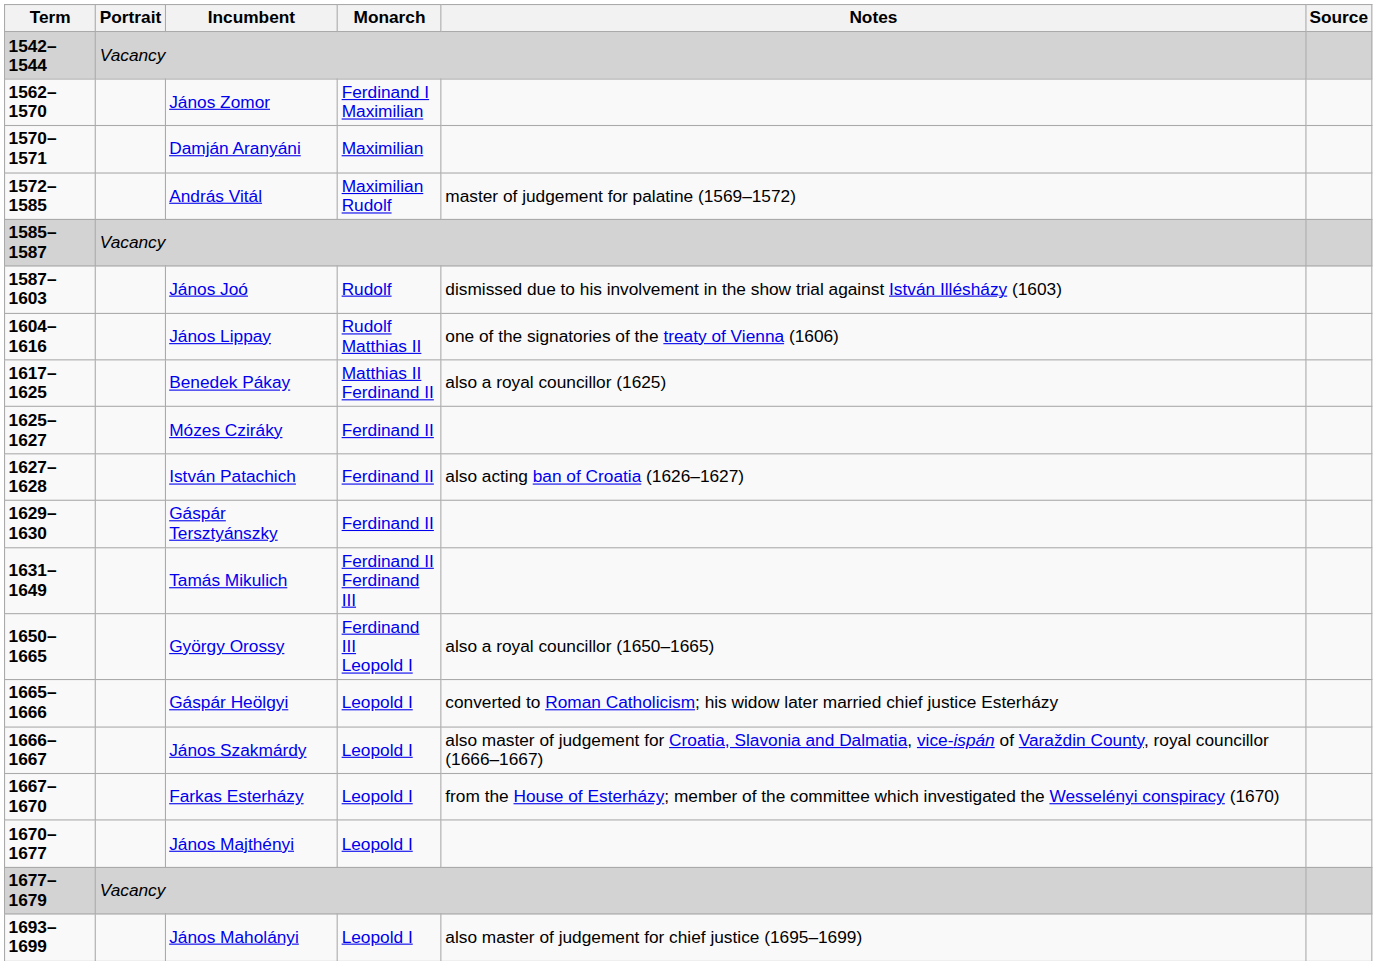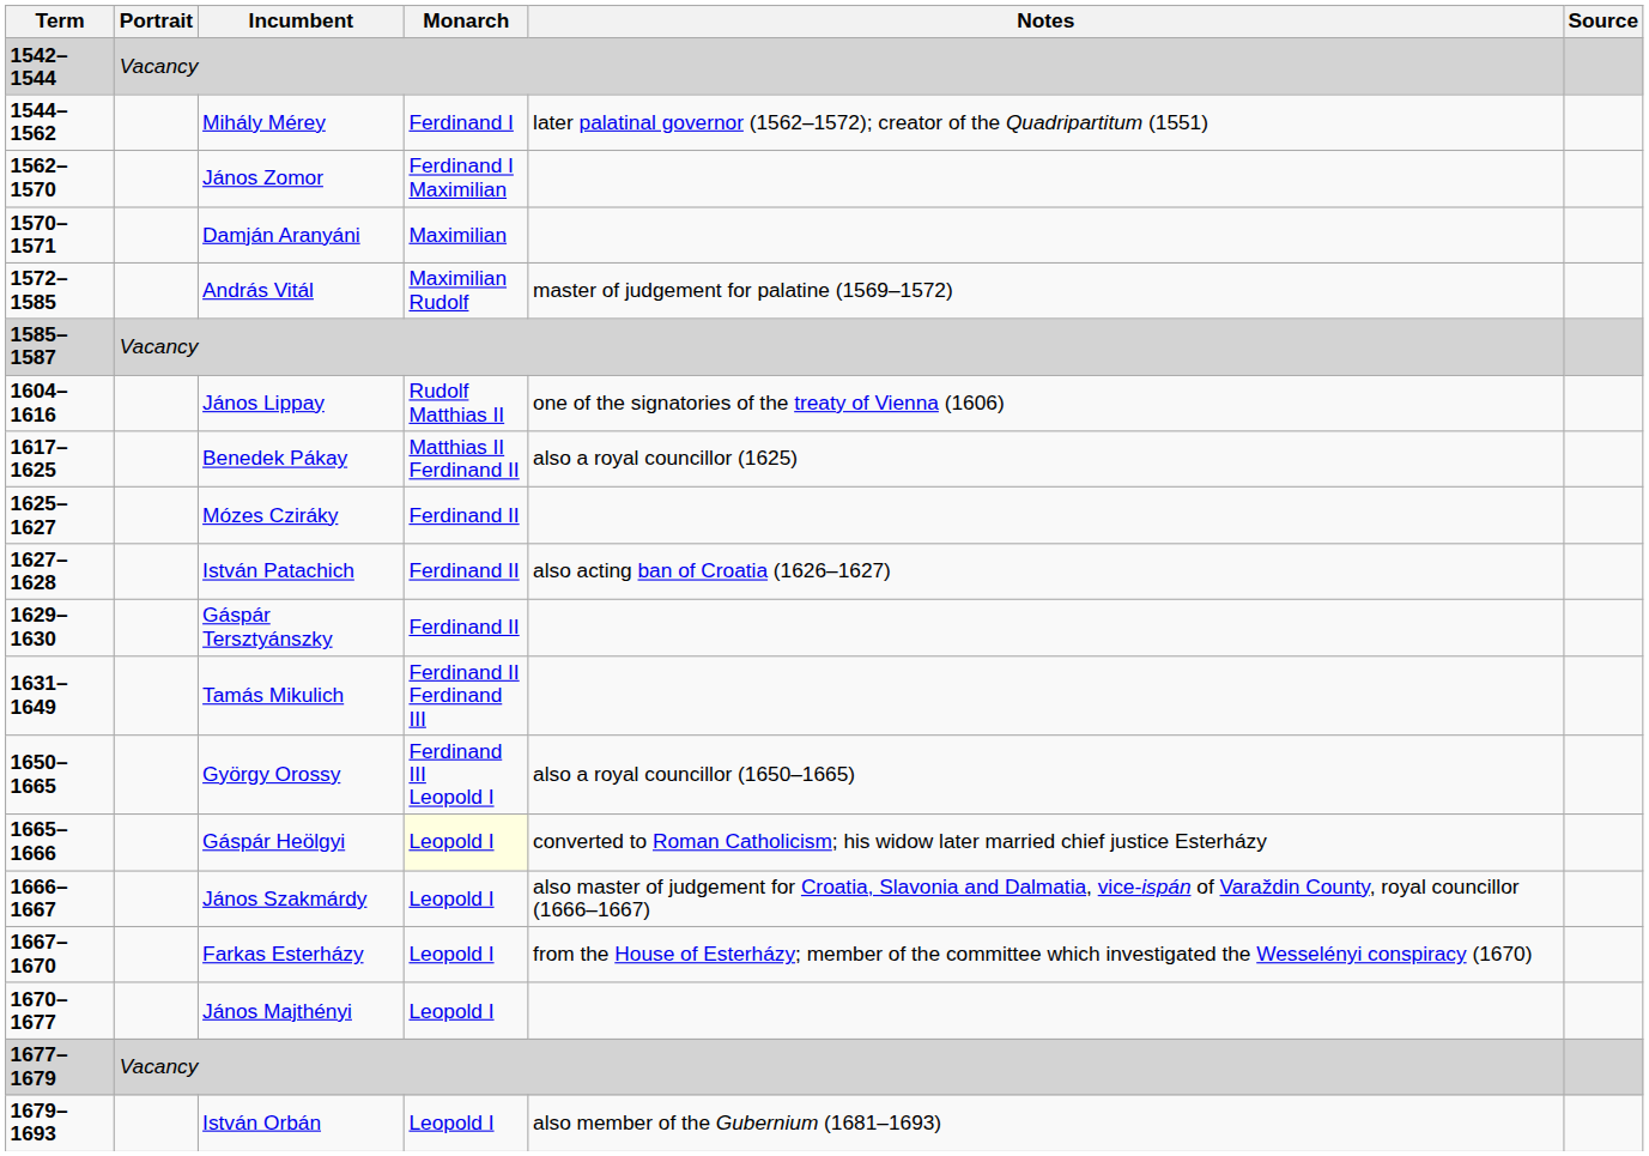+ row: 1544–1562 | Mihály Mérey | Ferdinand I | later palatinal governor (1562–1572); creator of the Quadripartitum (1551)
- row: 1587–1603 | János Joó | Rudolf | dismissed due to his involvement in the show trial against István Illésházy (1603)
Gáspár Heölgyi | Monarch: no background -> lightyellow background
+ row: 1679–1693 | István Orbán | Leopold I | also member of the Gubernium (1681–1693)
- row: 1693–1699 | János Maholányi | Leopold I | also master of judgement for chief justice (1695–1699)
